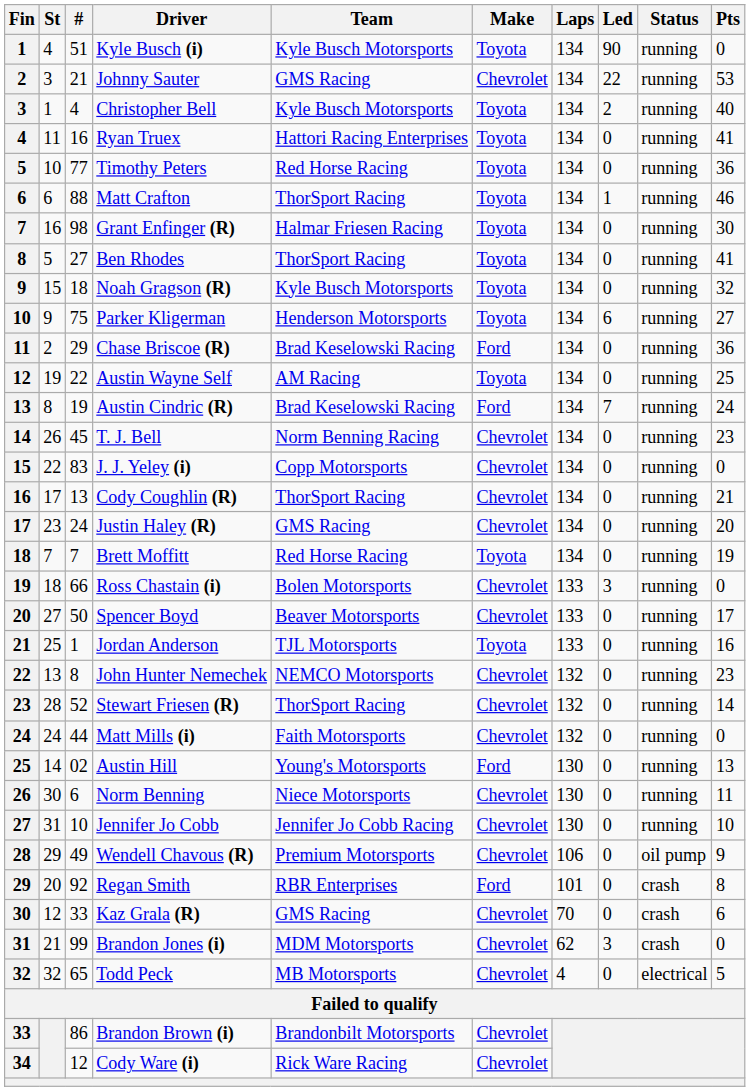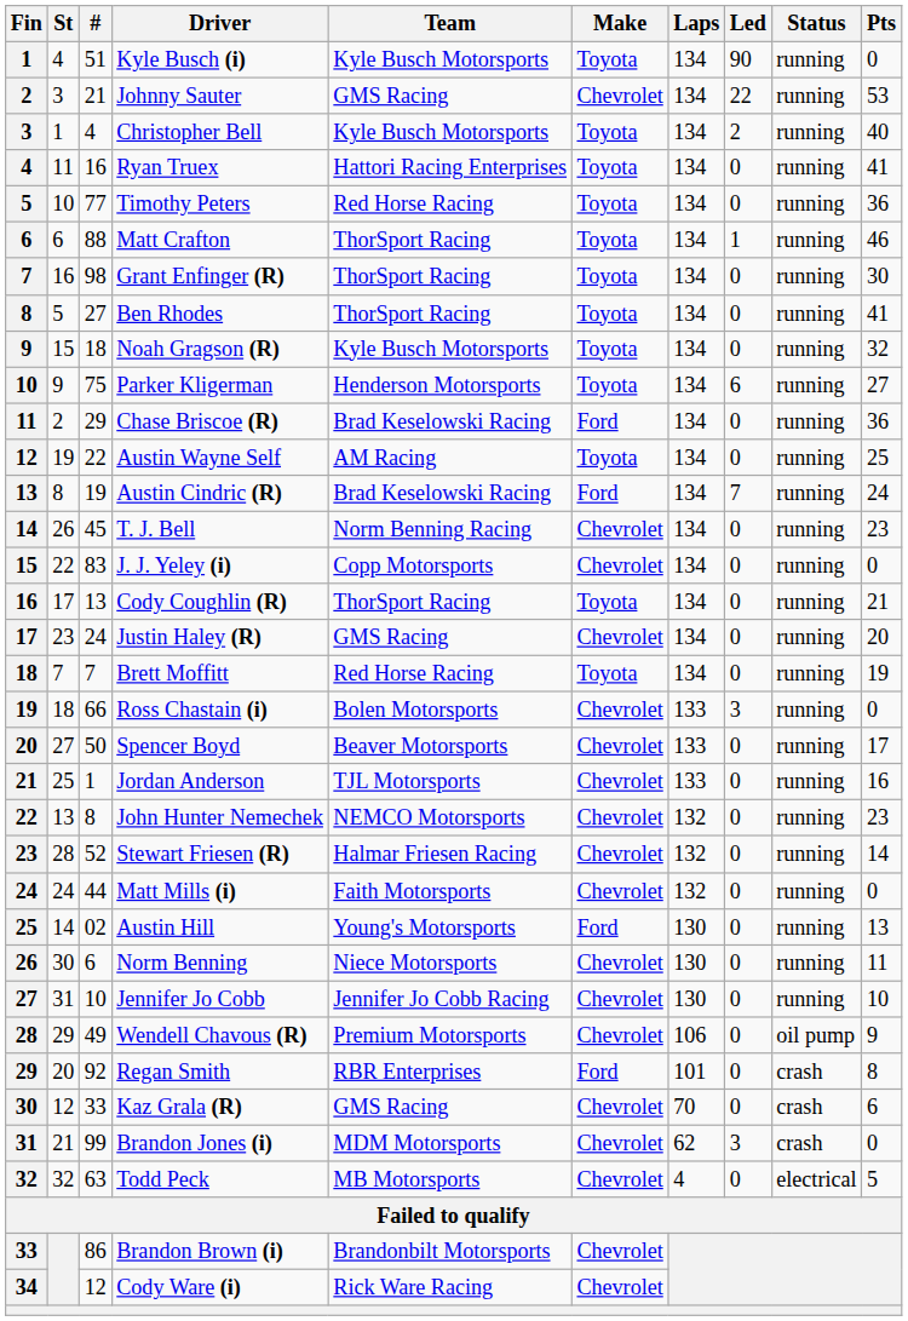Grant Enfinger (R) | Team: Halmar Friesen Racing -> ThorSport Racing
Cody Coughlin (R) | Make: Chevrolet -> Toyota
Jordan Anderson | Make: Toyota -> Chevrolet
Stewart Friesen (R) | Team: ThorSport Racing -> Halmar Friesen Racing
Todd Peck | #: 65 -> 63
